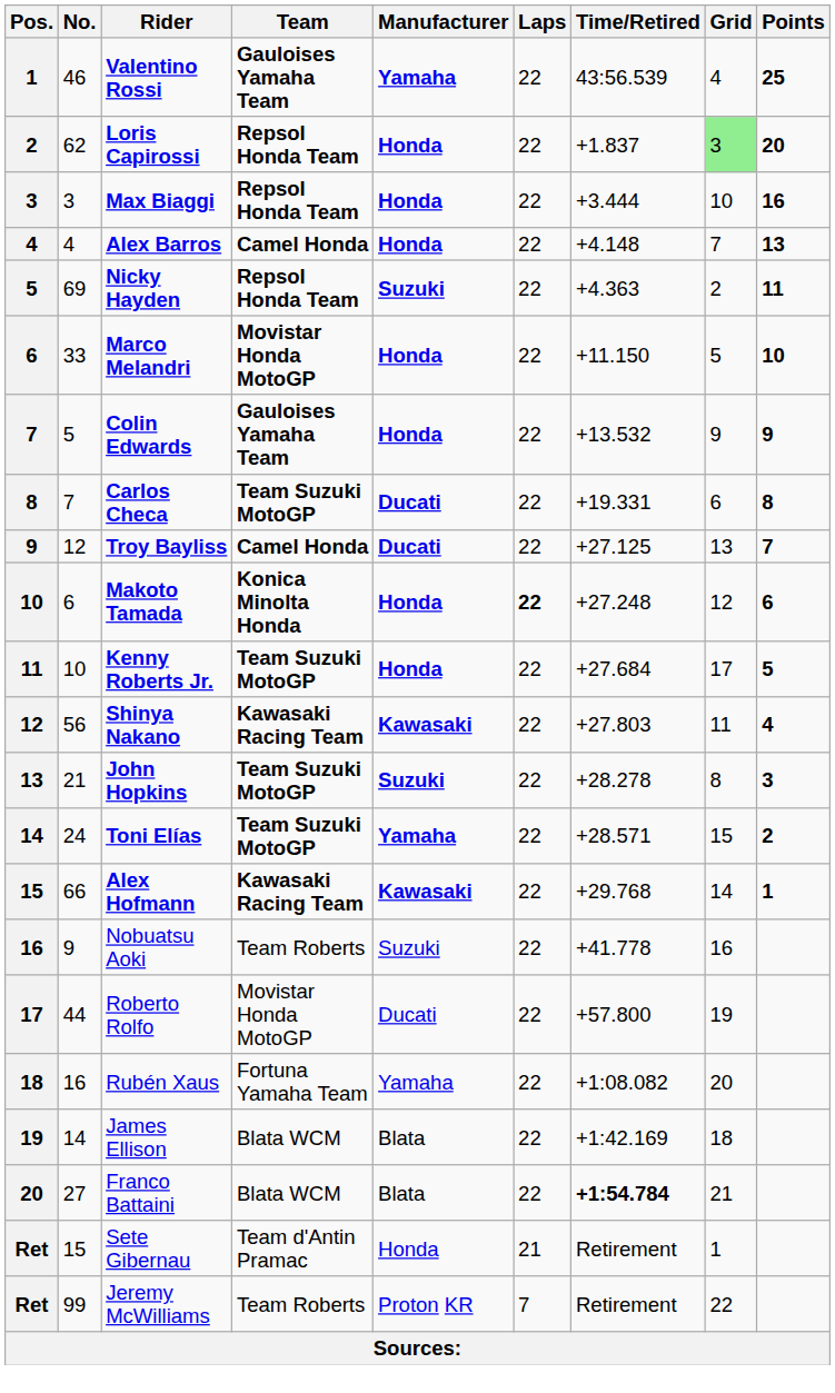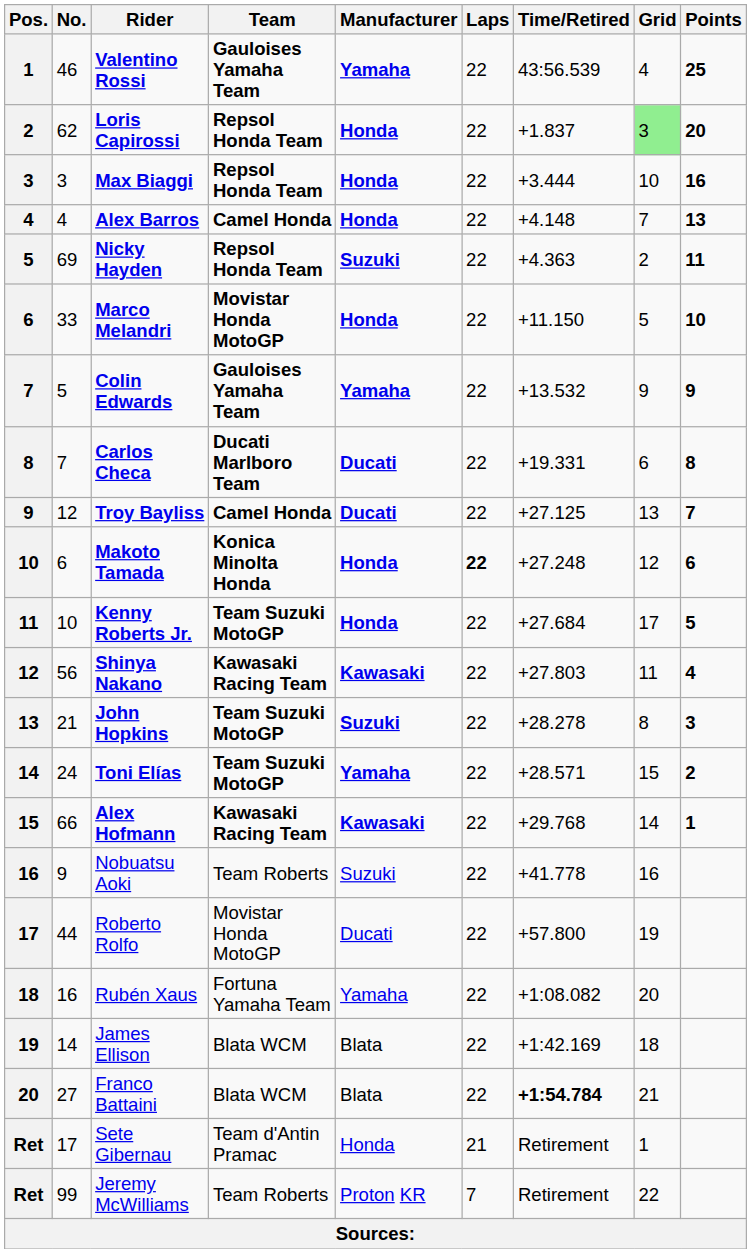Colin Edwards | Manufacturer: Honda -> Yamaha
Carlos Checa | Team: Team Suzuki MotoGP -> Ducati Marlboro Team
Sete Gibernau | No.: 15 -> 17
